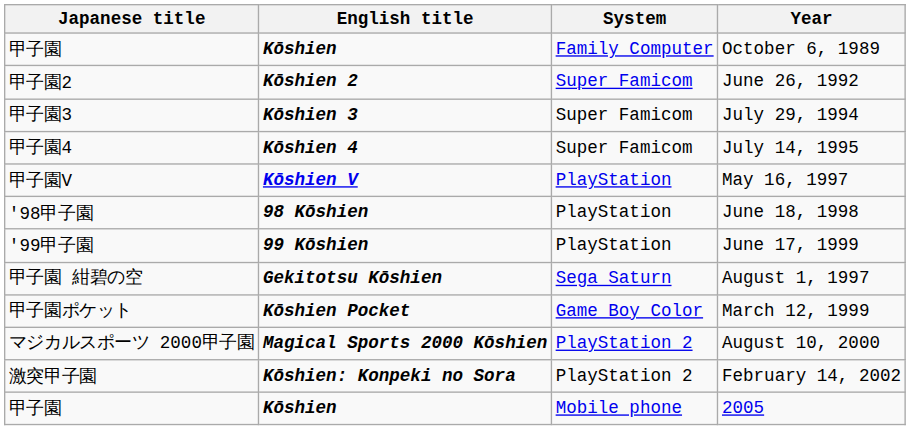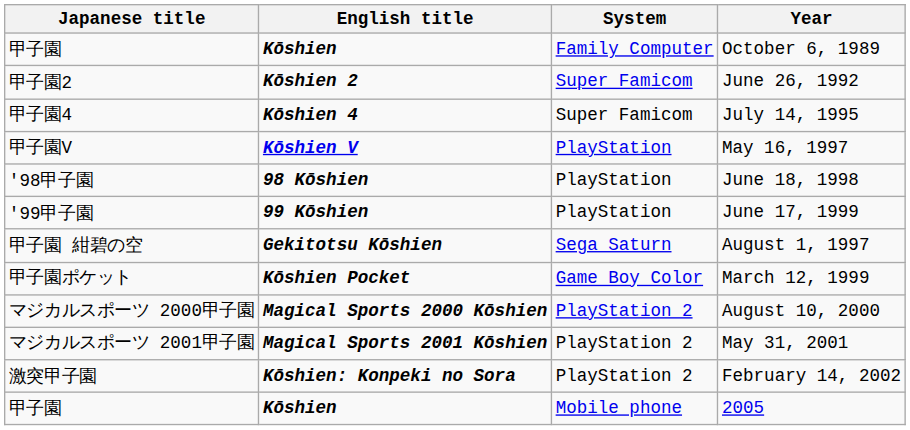- row: 甲子園3 | Kōshien 3 | Super Famicom | July 29, 1994
+ row: マジカルスポーツ 2001甲子園 | Magical Sports 2001 Kōshien | PlayStation 2 | May 31, 2001
